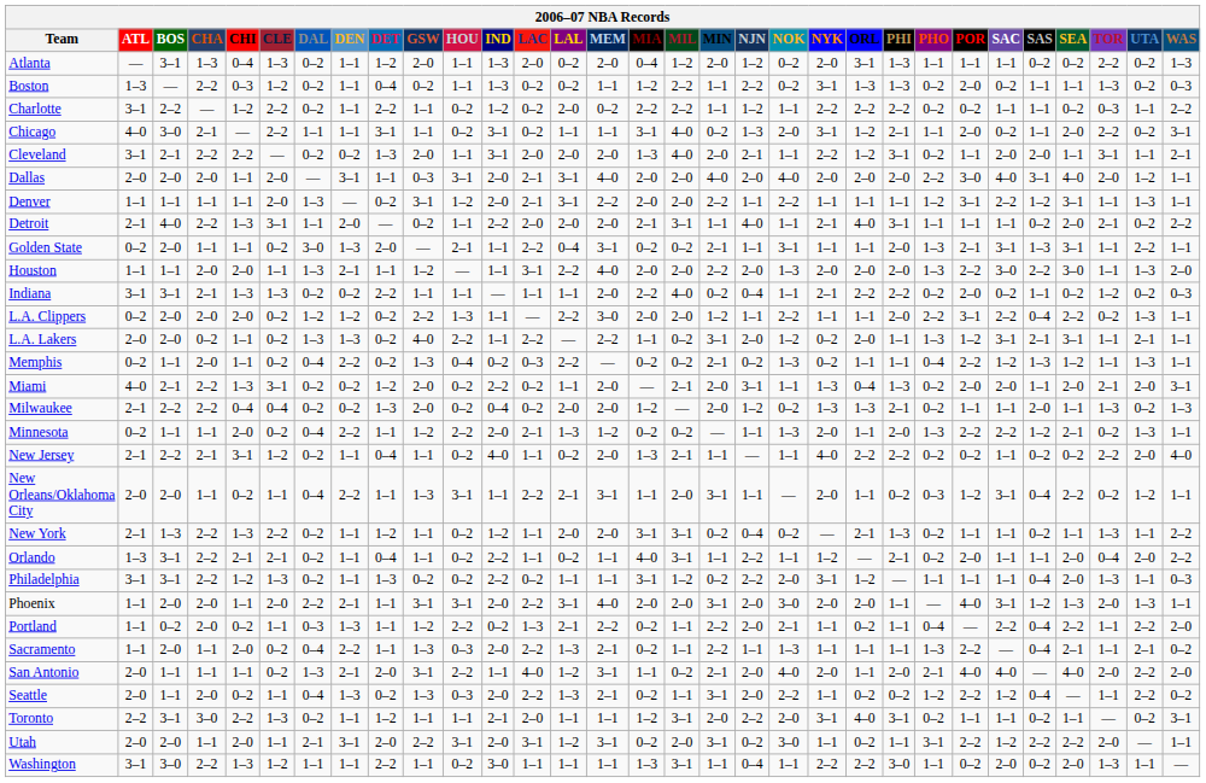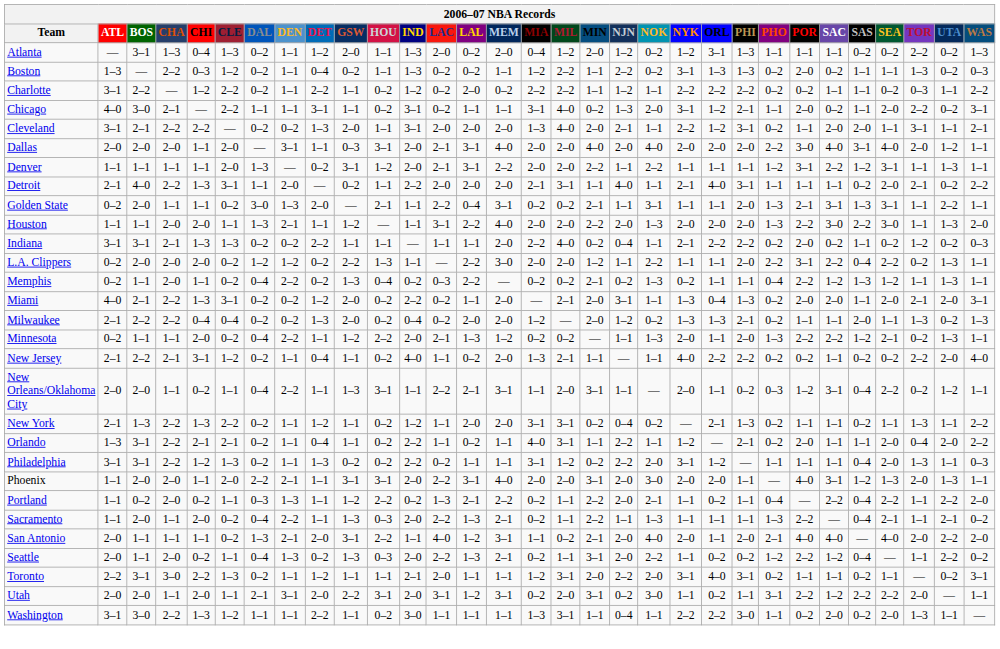Atlanta | NYK: 2–0 -> 1–2
- row: L.A. Lakers | 2–0 | 2–0 | 0–2 | 1–1 | 0–2 | 1–3 | 1–3 | 0–2 | 4–0 | 2–2 | 1–1 | 2–2 | — | 2–2 | 1–1 | 0–2 | 3–1 | 2–0 | 1–2 | 0–2 | 2–0 | 1–1 | 1–3 | 1–2 | 3–1 | 2–1 | 3–1 | 1–1 | 2–1 | 1–1
